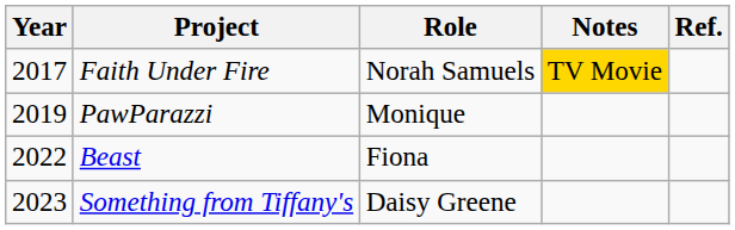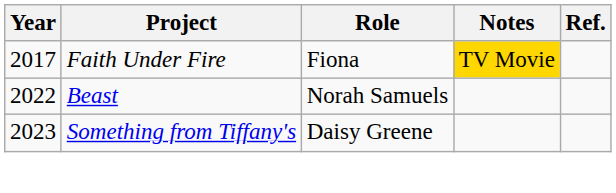Faith Under Fire | Role: Norah Samuels -> Fiona
- row: 2019 | PawParazzi | Monique
Beast | Role: Fiona -> Norah Samuels
